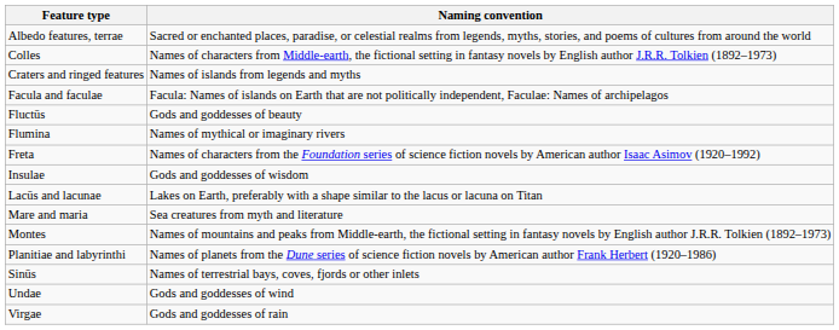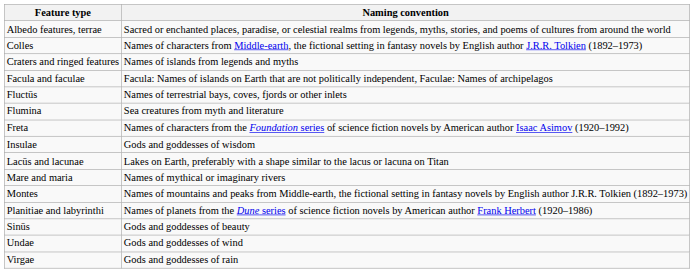Fluctūs | Naming convention: Gods and goddesses of beauty -> Names of terrestrial bays, coves, fjords or other inlets
Flumina | Naming convention: Names of mythical or imaginary rivers -> Sea creatures from myth and literature
Mare and maria | Naming convention: Sea creatures from myth and literature -> Names of mythical or imaginary rivers
Sinūs | Naming convention: Names of terrestrial bays, coves, fjords or other inlets -> Gods and goddesses of beauty
